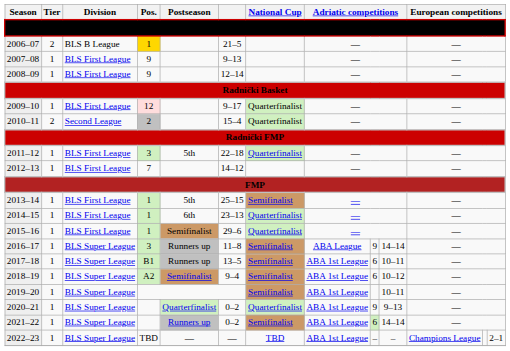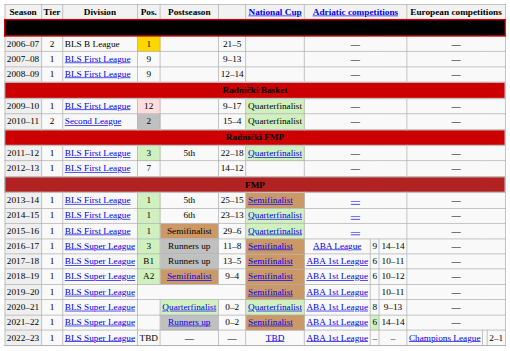2020–21 | column 9: 9 -> 8
